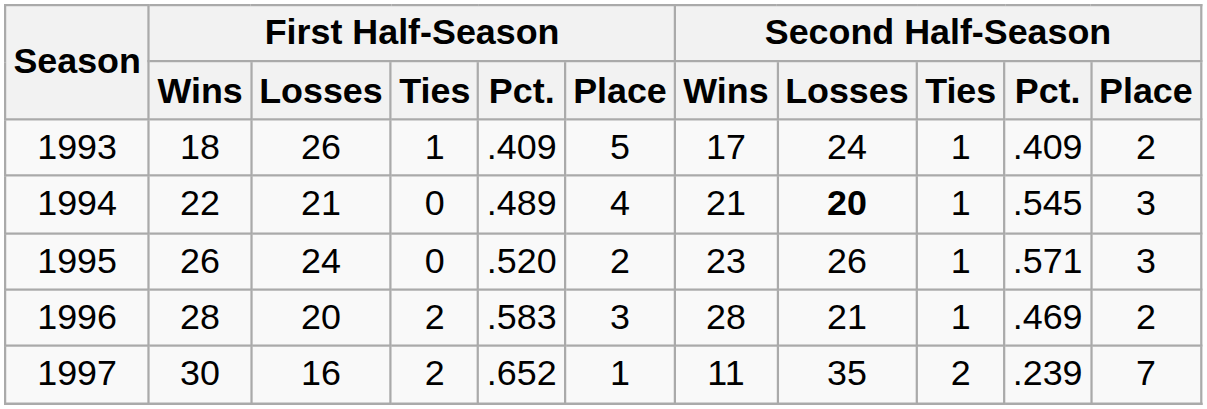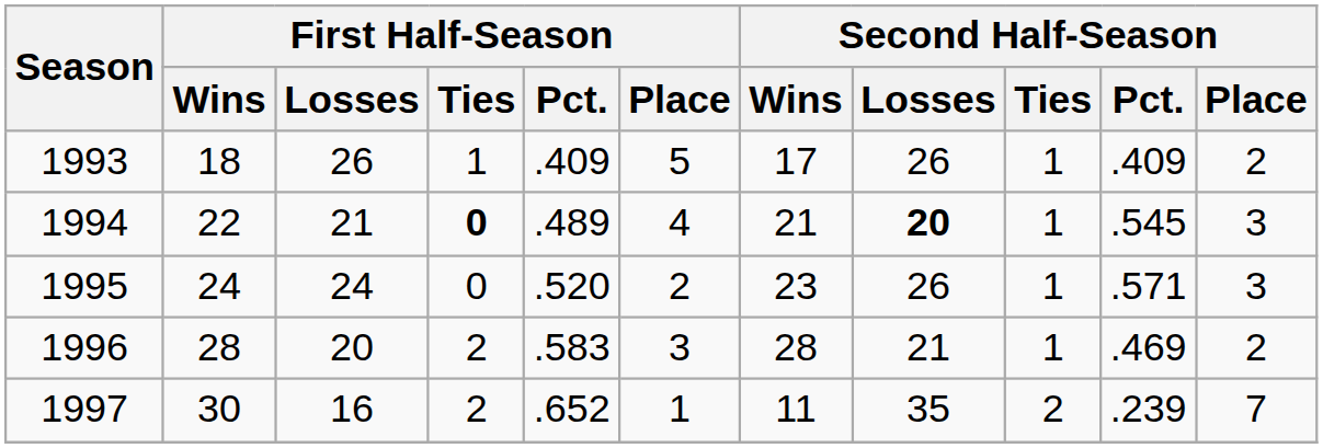1993 | Second Half-Season / Losses: 24 -> 26
1994 | First Half-Season / Ties: normal -> bold
1995 | First Half-Season / Wins: 26 -> 24
